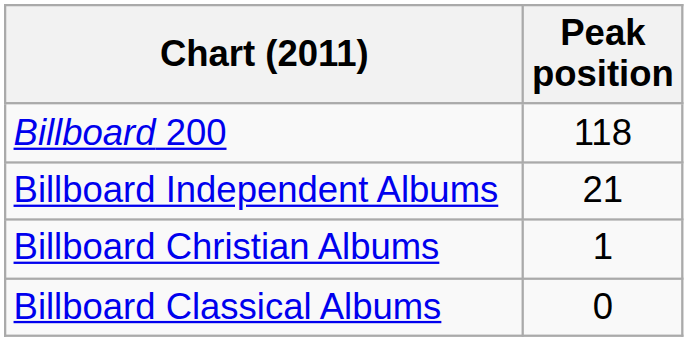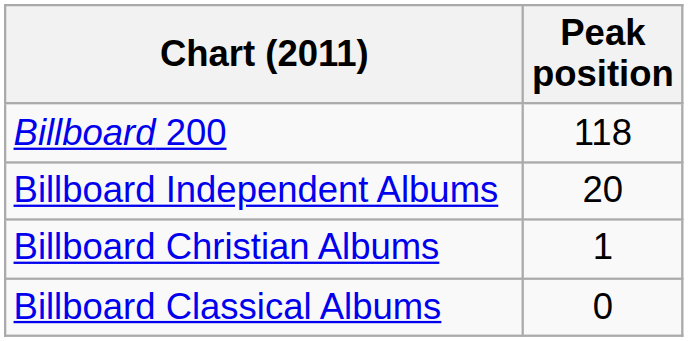Billboard Independent Albums | Peak position: 21 -> 20
